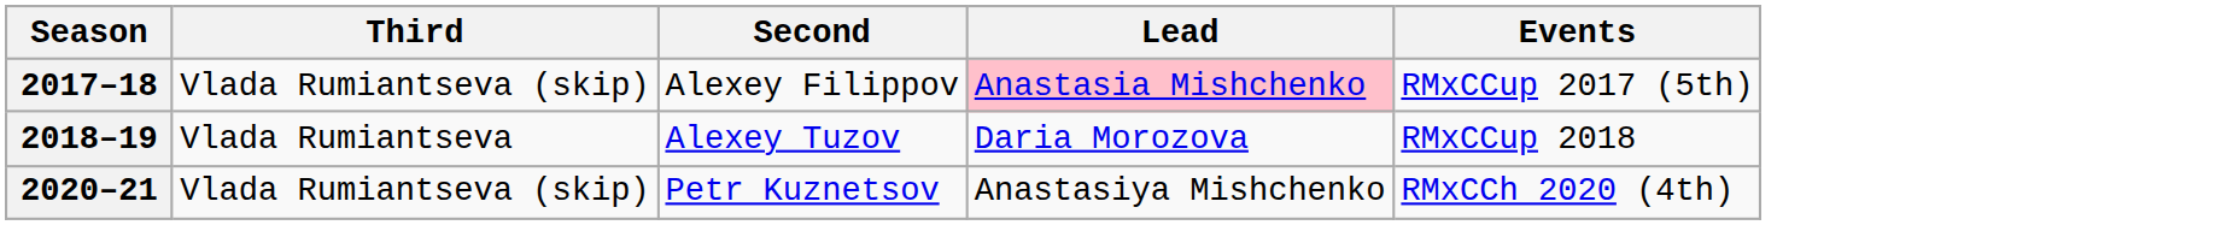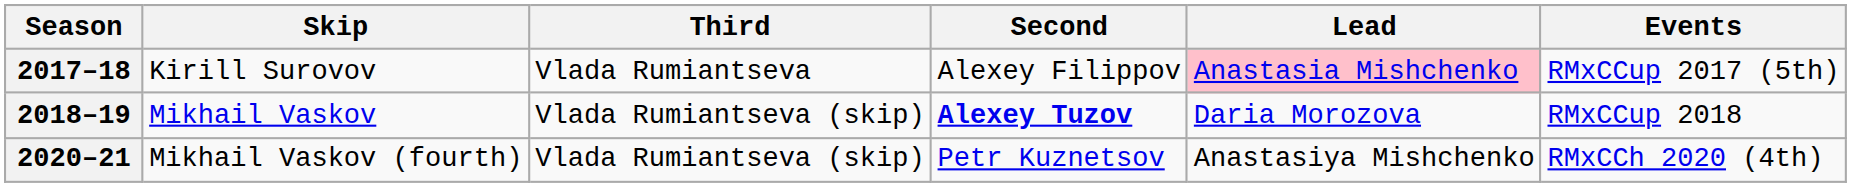+ column: Skip | Kirill Surovov | Mikhail Vaskov | Mikhail Vaskov (fourth)
2017–18 | Third: Vlada Rumiantseva (skip) -> Vlada Rumiantseva
2018–19 | Third: Vlada Rumiantseva -> Vlada Rumiantseva (skip)
2018–19 | Second: normal -> bold
